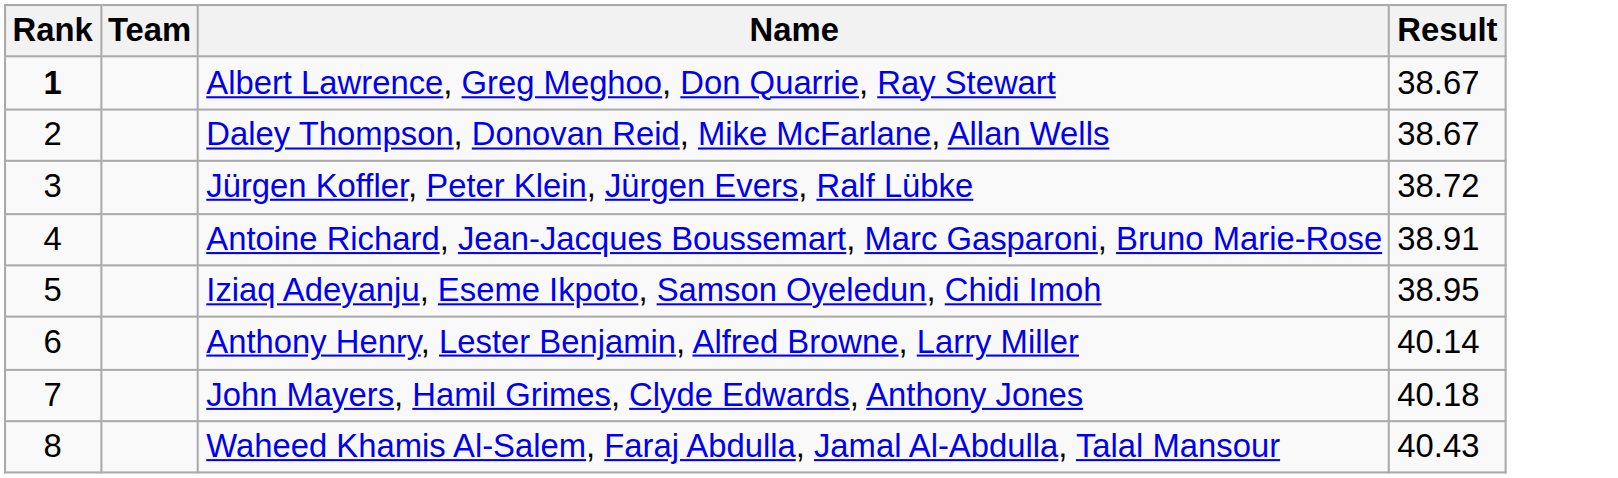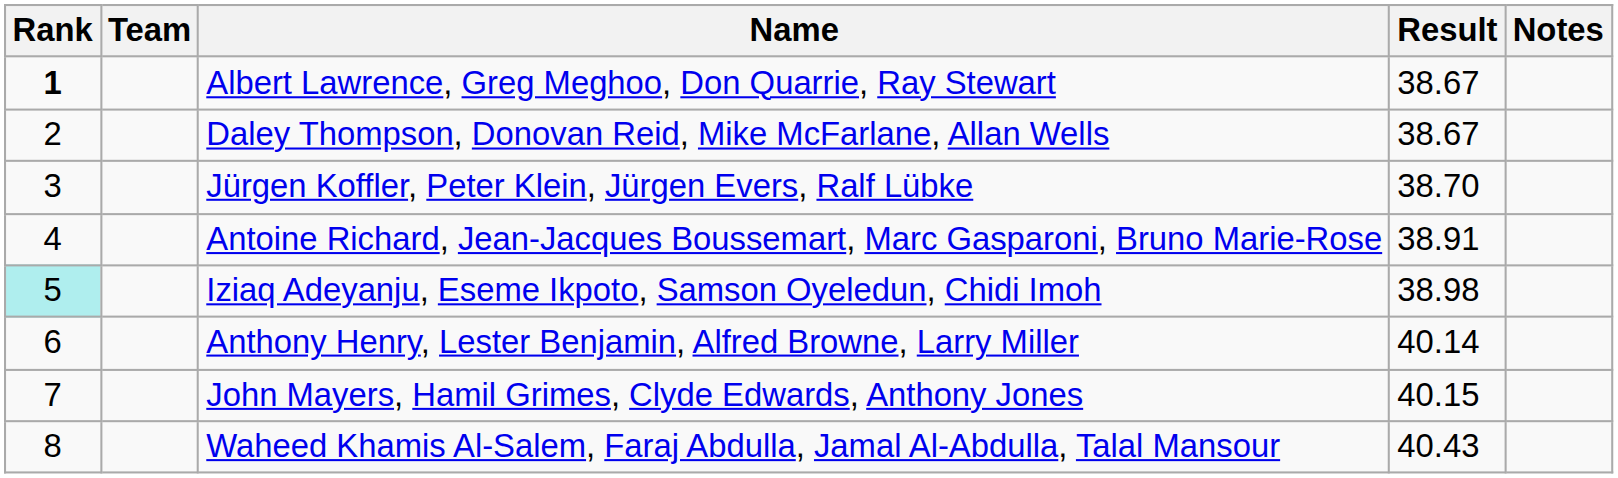+ column: Notes
Jürgen Koffler, Peter Klein, Jürgen Evers, Ralf Lübke | Result: 38.72 -> 38.70
Iziaq Adeyanju, Eseme Ikpoto, Samson Oyeledun, Chidi Imoh | Rank: no background -> paleturquoise background
Iziaq Adeyanju, Eseme Ikpoto, Samson Oyeledun, Chidi Imoh | Result: 38.95 -> 38.98
John Mayers, Hamil Grimes, Clyde Edwards, Anthony Jones | Result: 40.18 -> 40.15
